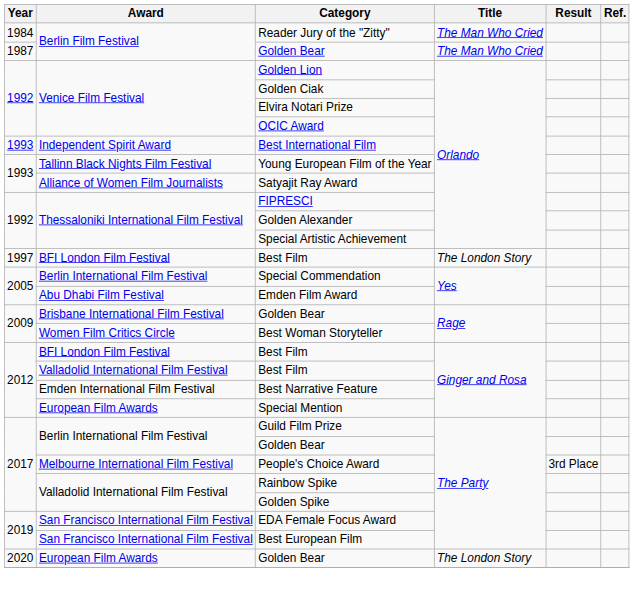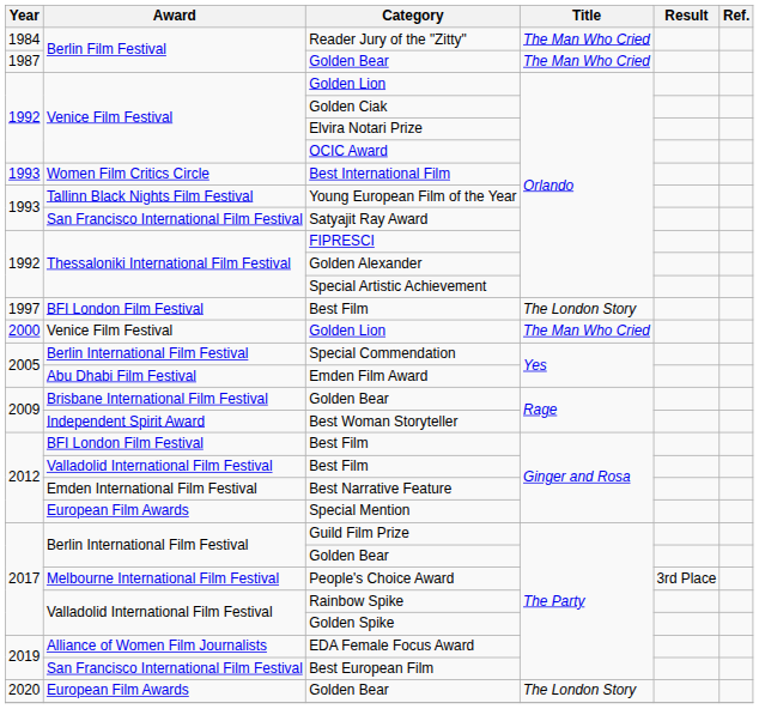Best International Film | Award: Independent Spirit Award -> Women Film Critics Circle
Satyajit Ray Award | Award: Alliance of Women Film Journalists -> San Francisco International Film Festival
+ row: 2000 | Venice Film Festival | Golden Lion | The Man Who Cried
Best Woman Storyteller | Award: Women Film Critics Circle -> Independent Spirit Award
EDA Female Focus Award | Award: San Francisco International Film Festival -> Alliance of Women Film Journalists
